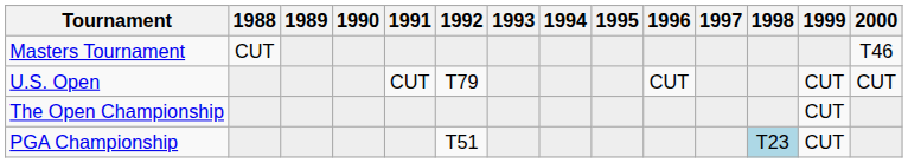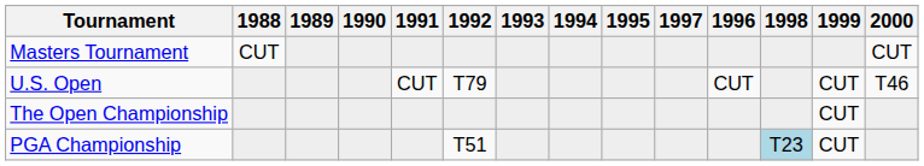columns swapped: 1996 <-> 1997
Masters Tournament | 2000: T46 -> CUT
U.S. Open | 2000: CUT -> T46
